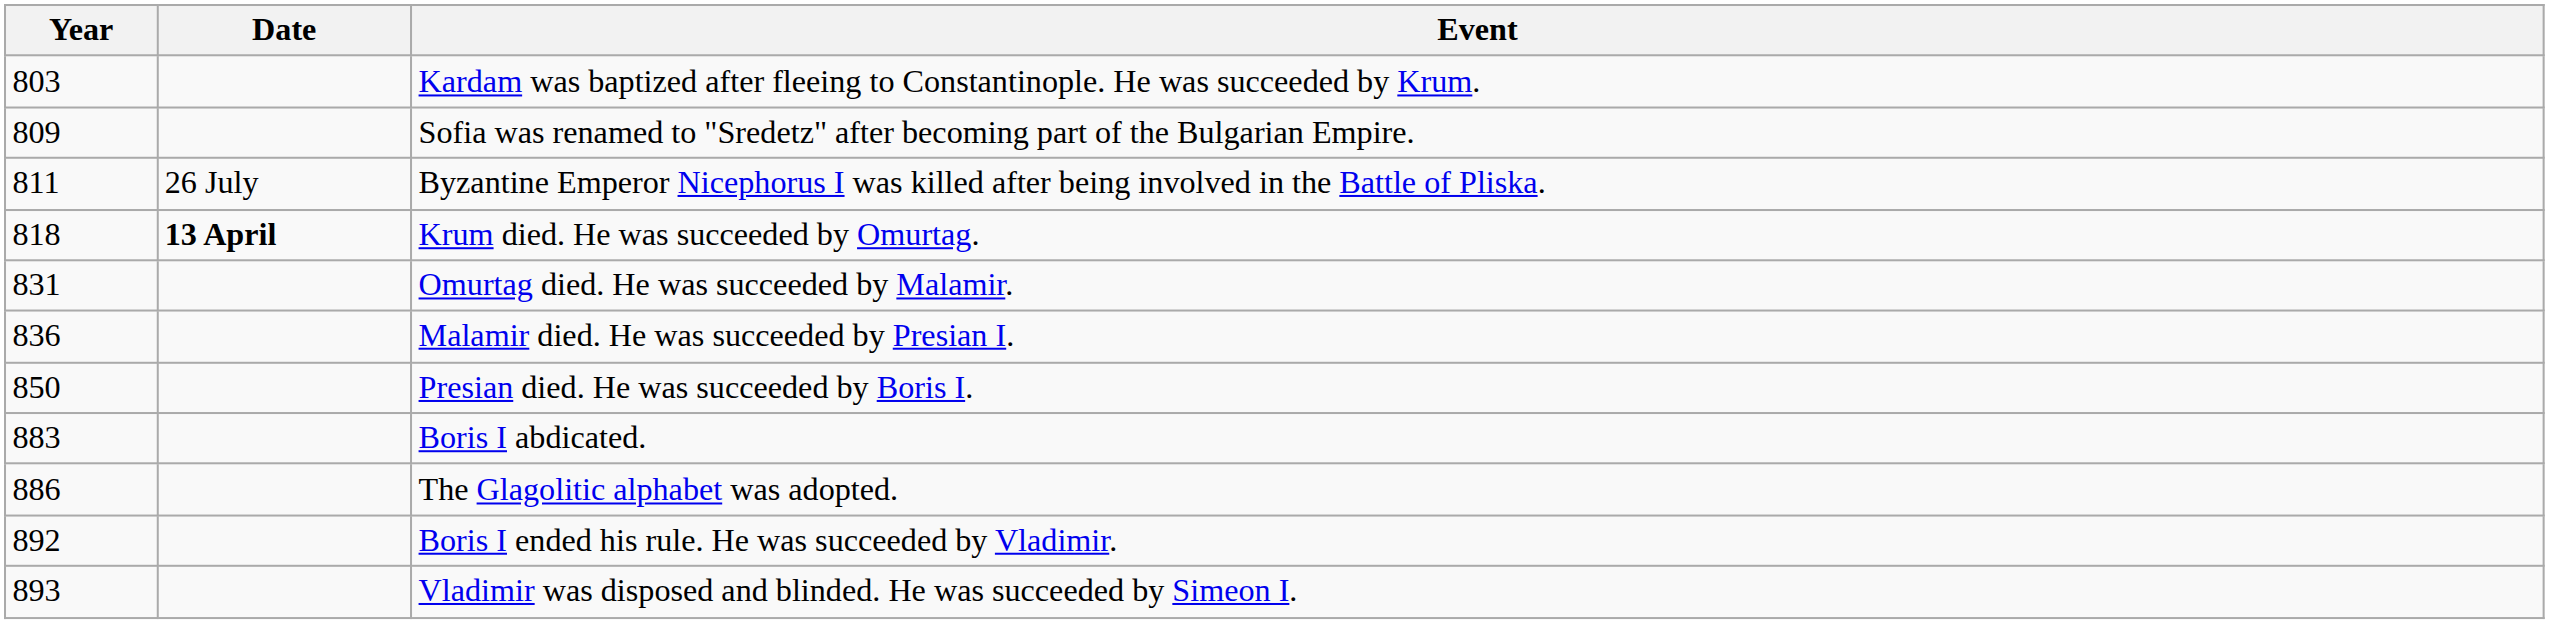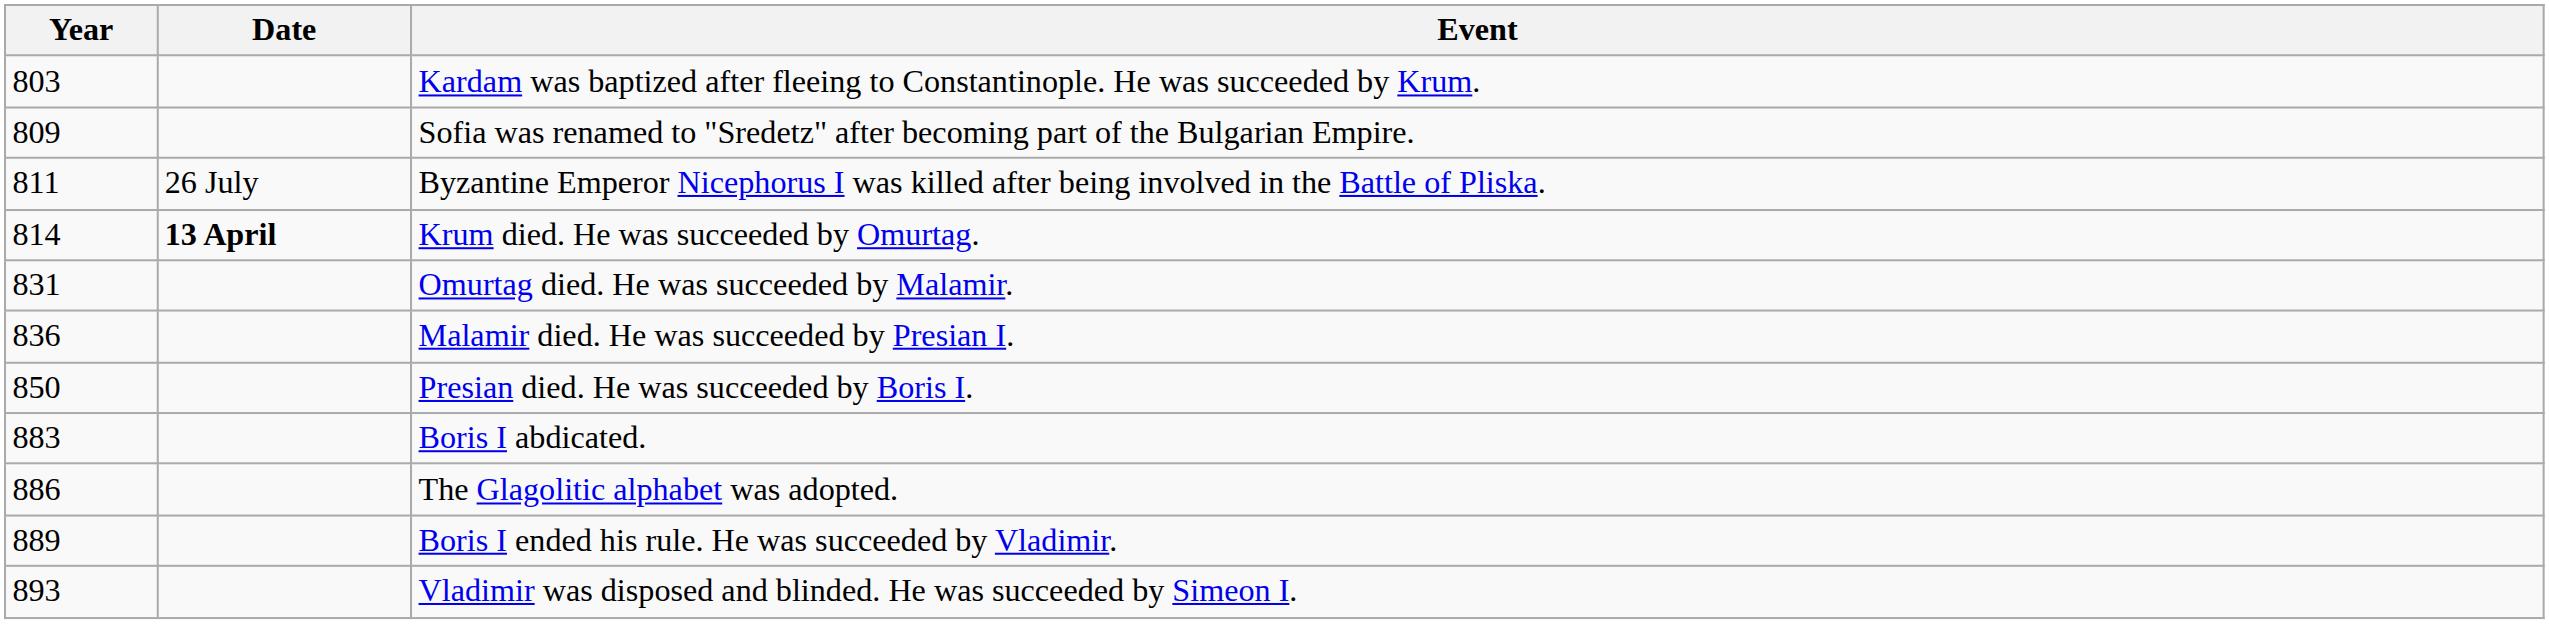Krum died. He was succeeded by Omurtag. | Year: 818 -> 814
Boris I ended his rule. He was succeeded by Vladimir. | Year: 892 -> 889
